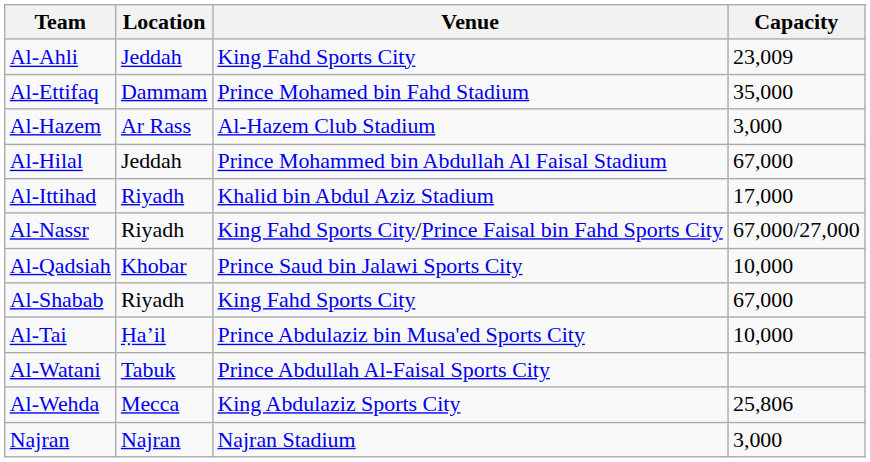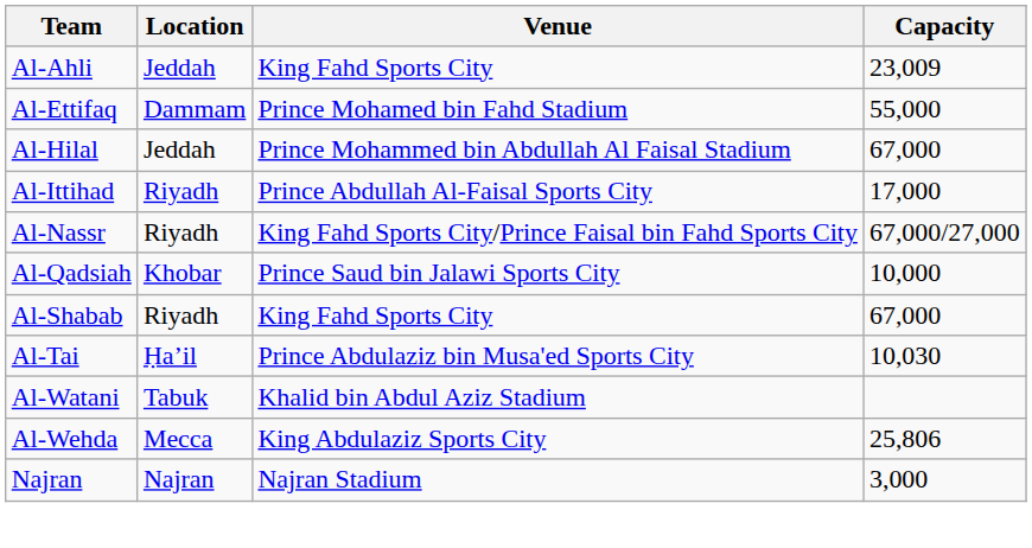Al-Ettifaq | Capacity: 35,000 -> 55,000
- row: Al-Hazem | Ar Rass | Al-Hazem Club Stadium | 3,000
Al-Ittihad | Venue: Khalid bin Abdul Aziz Stadium -> Prince Abdullah Al-Faisal Sports City
Al-Tai | Capacity: 10,000 -> 10,030
Al-Watani | Venue: Prince Abdullah Al-Faisal Sports City -> Khalid bin Abdul Aziz Stadium
